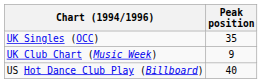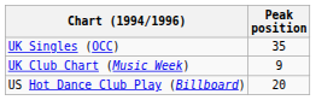US Hot Dance Club Play (Billboard) | Peak position: 40 -> 20
